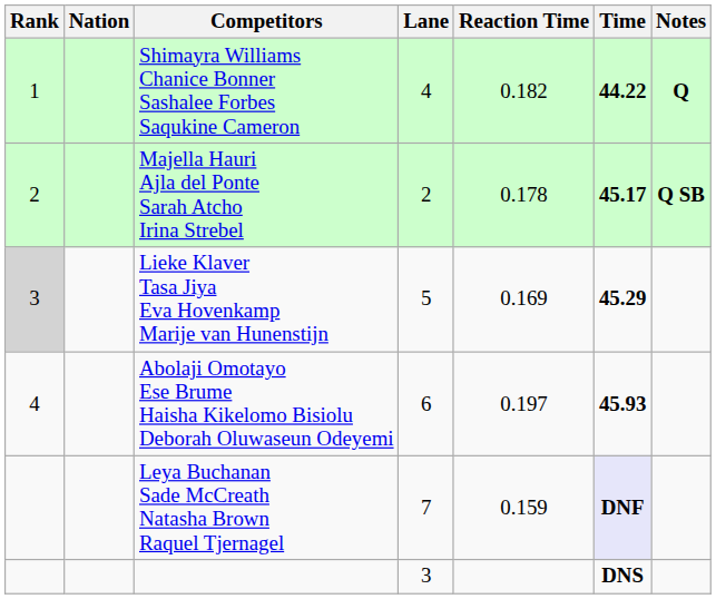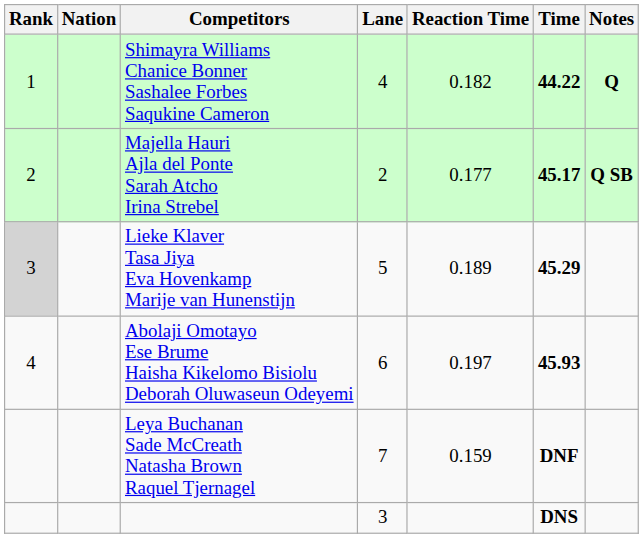Majella Hauri Ajla del Ponte Sarah Atcho Irina Strebel | Reaction Time: 0.178 -> 0.177
Lieke Klaver Tasa Jiya Eva Hovenkamp Marije van Hunenstijn | Reaction Time: 0.169 -> 0.189
Leya Buchanan Sade McCreath Natasha Brown Raquel Tjernagel | Time: lavender background -> no background
